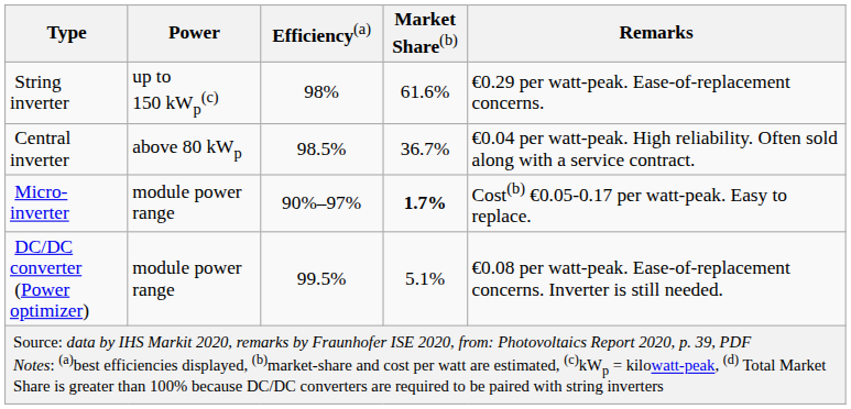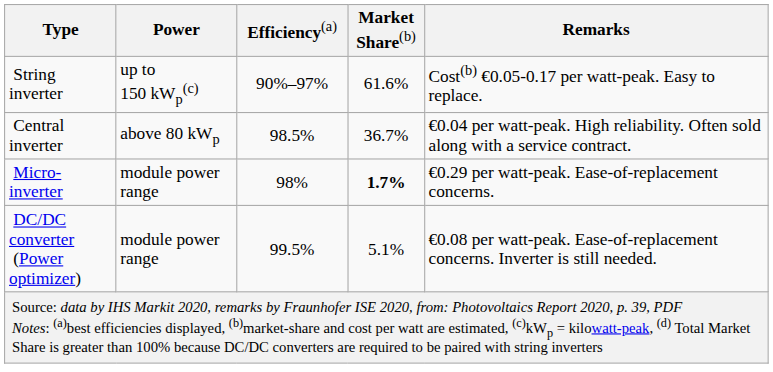String inverter | Efficiency(a): 98% -> 90%–97%
String inverter | Remarks: €0.29 per watt-peak. Ease-of-replacement concerns. -> Cost(b) €0.05-0.17 per watt-peak. Easy to replace.
Micro-inverter | Efficiency(a): 90%–97% -> 98%
Micro-inverter | Remarks: Cost(b) €0.05-0.17 per watt-peak. Easy to replace. -> €0.29 per watt-peak. Ease-of-replacement concerns.
